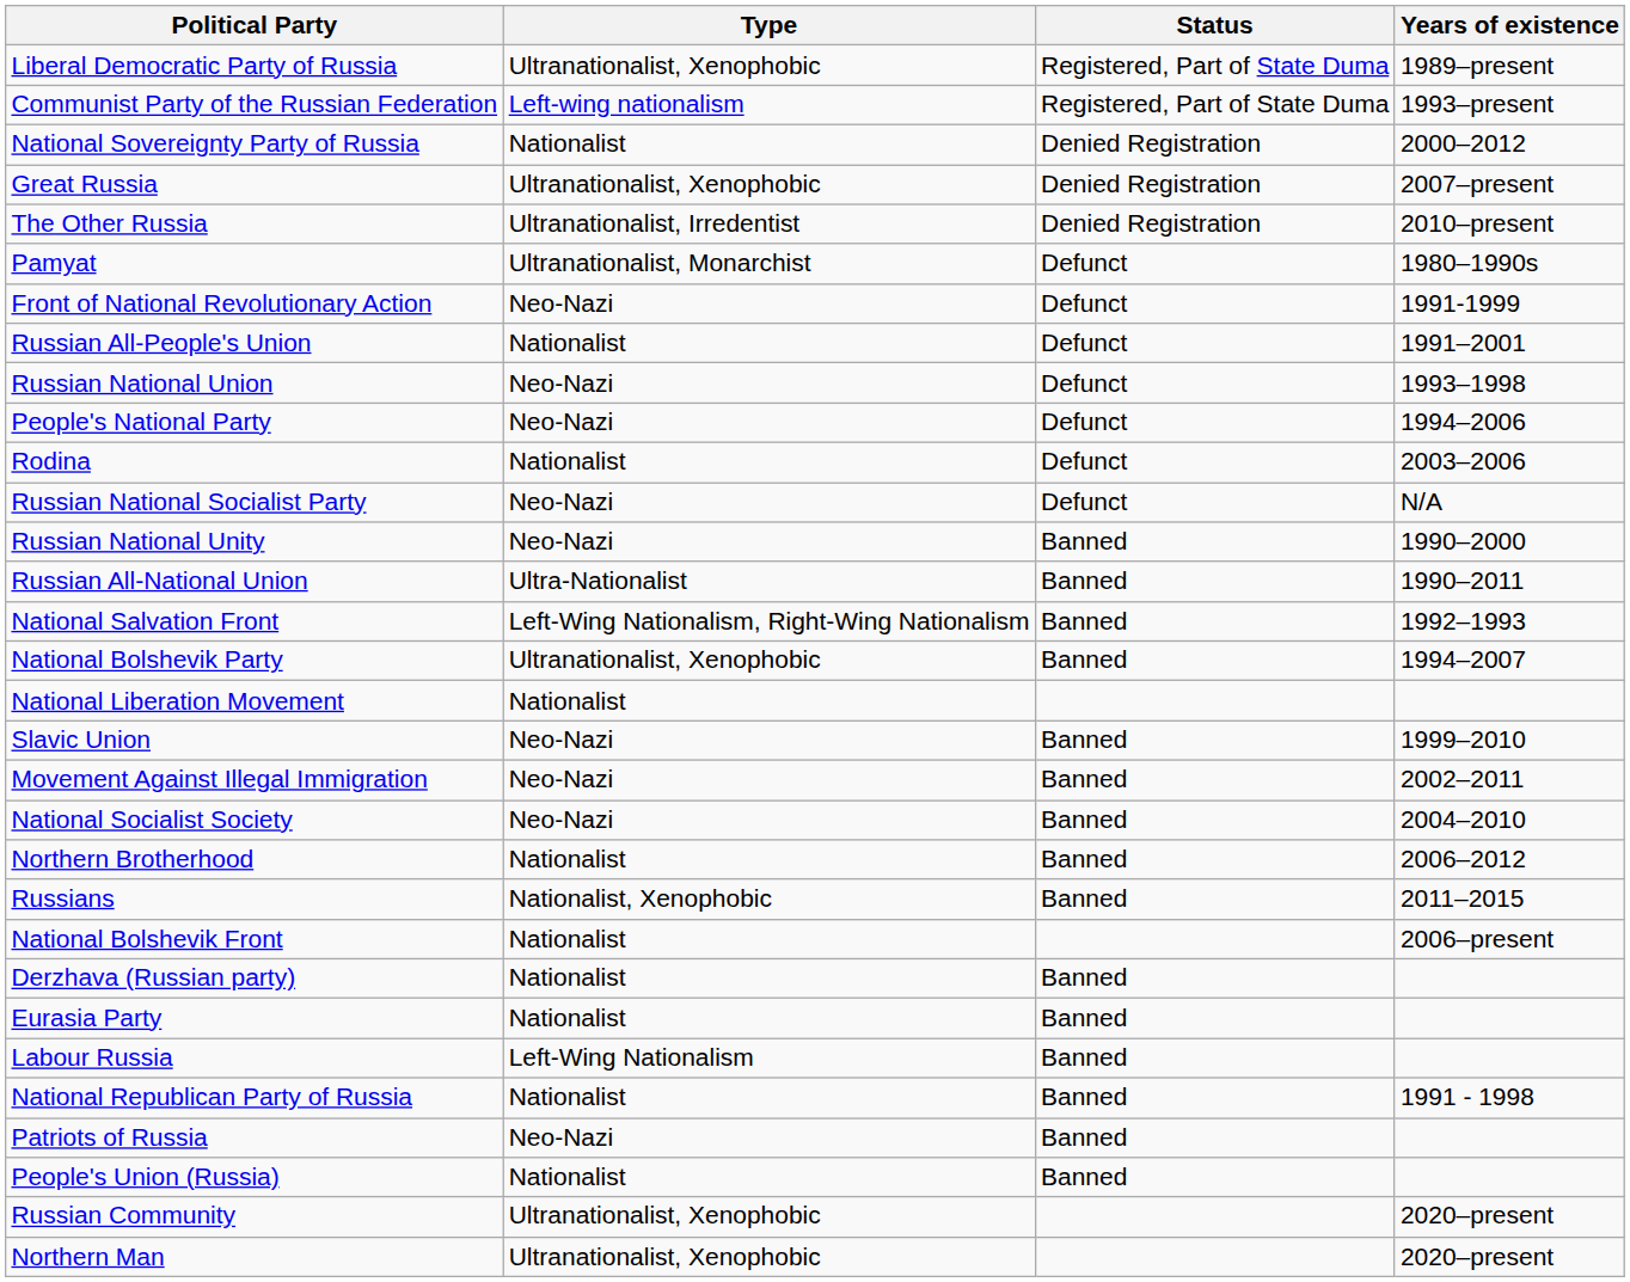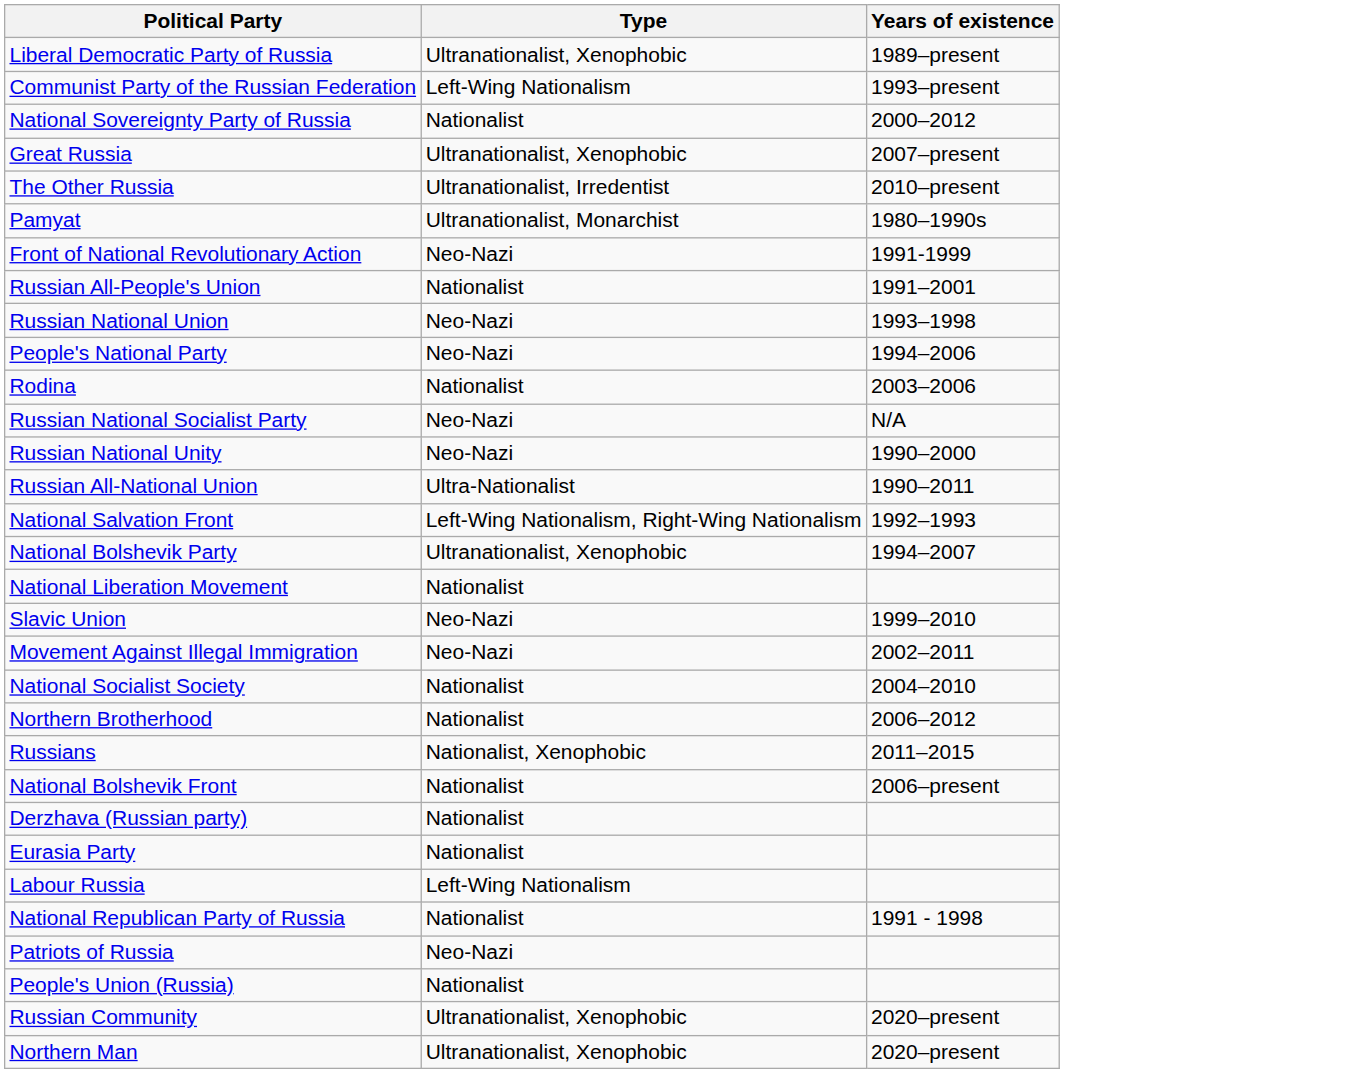- column: Status | Registered, Part of State Duma | Registered, Part of State Duma | Denied Registration | Denied Registration | Denied Registration | Defunct | Defunct | Defunct | Defunct | Defunct | Defunct | Defunct | Banned | Banned | Banned | Banned | Banned | Banned | Banned | Banned | Banned | Banned | Banned | Banned | Banned | Banned | Banned
Communist Party of the Russian Federation | Type: Left-wing nationalism -> Left-Wing Nationalism
National Socialist Society | Type: Neo-Nazi -> Nationalist
